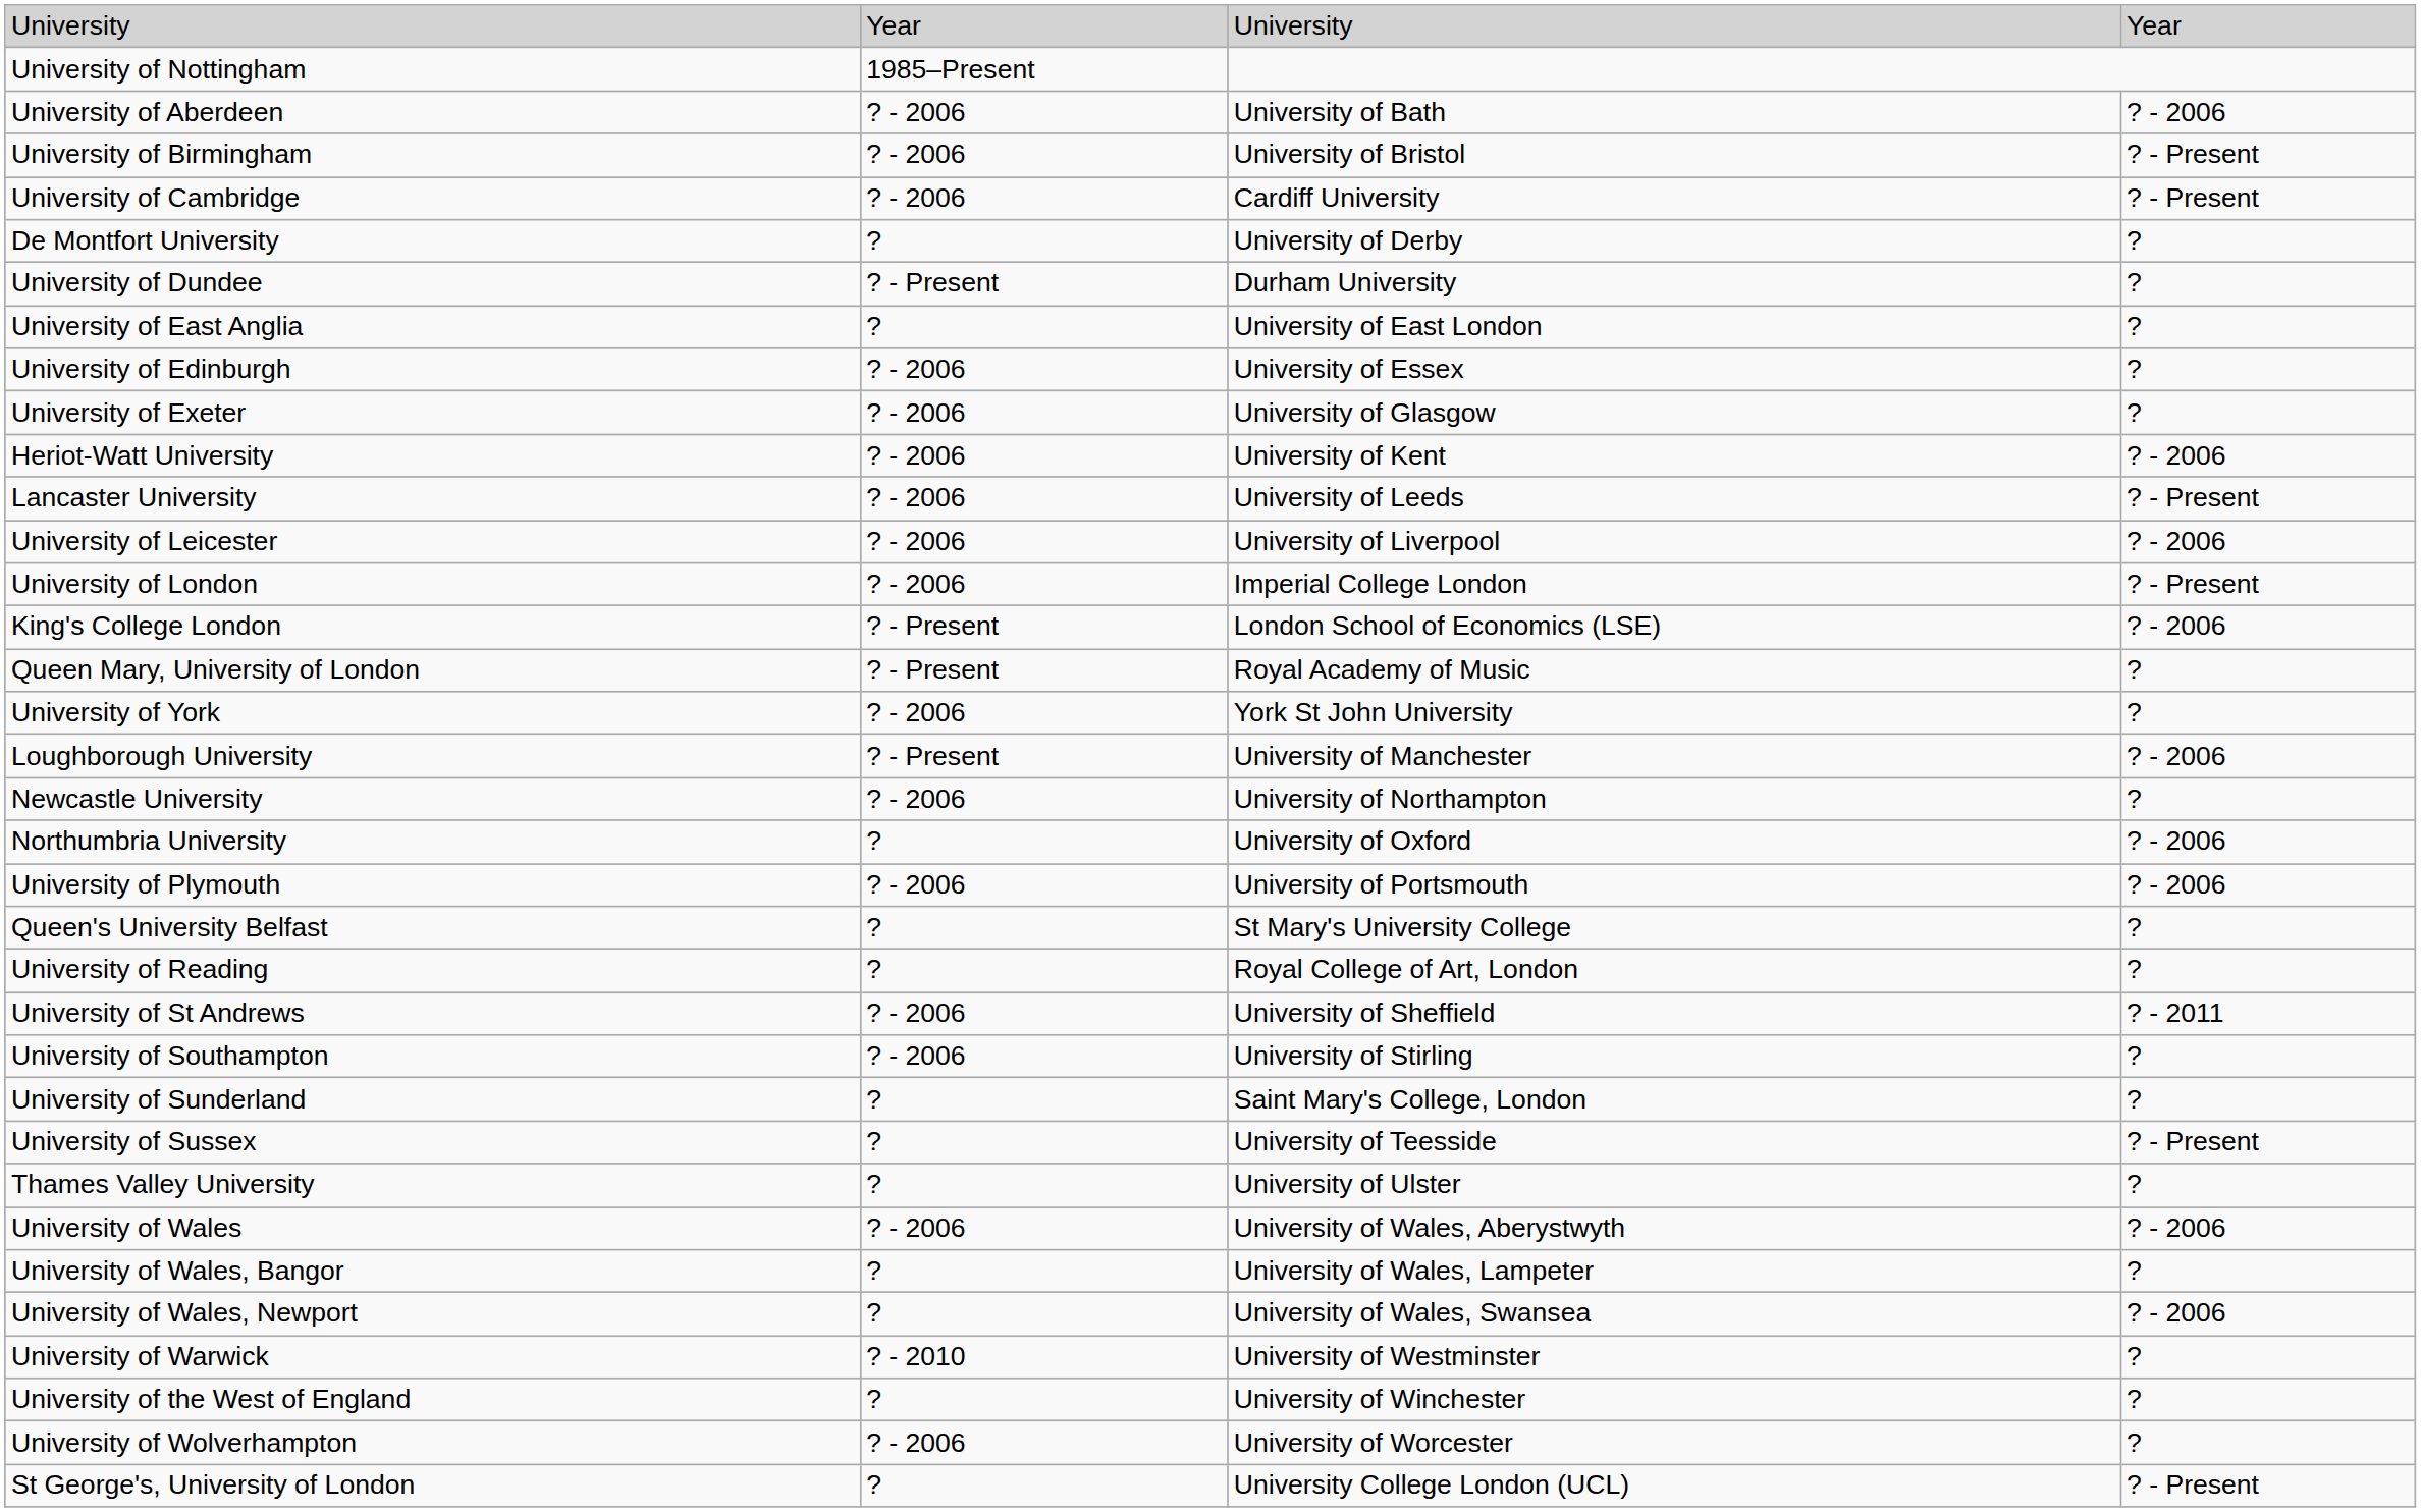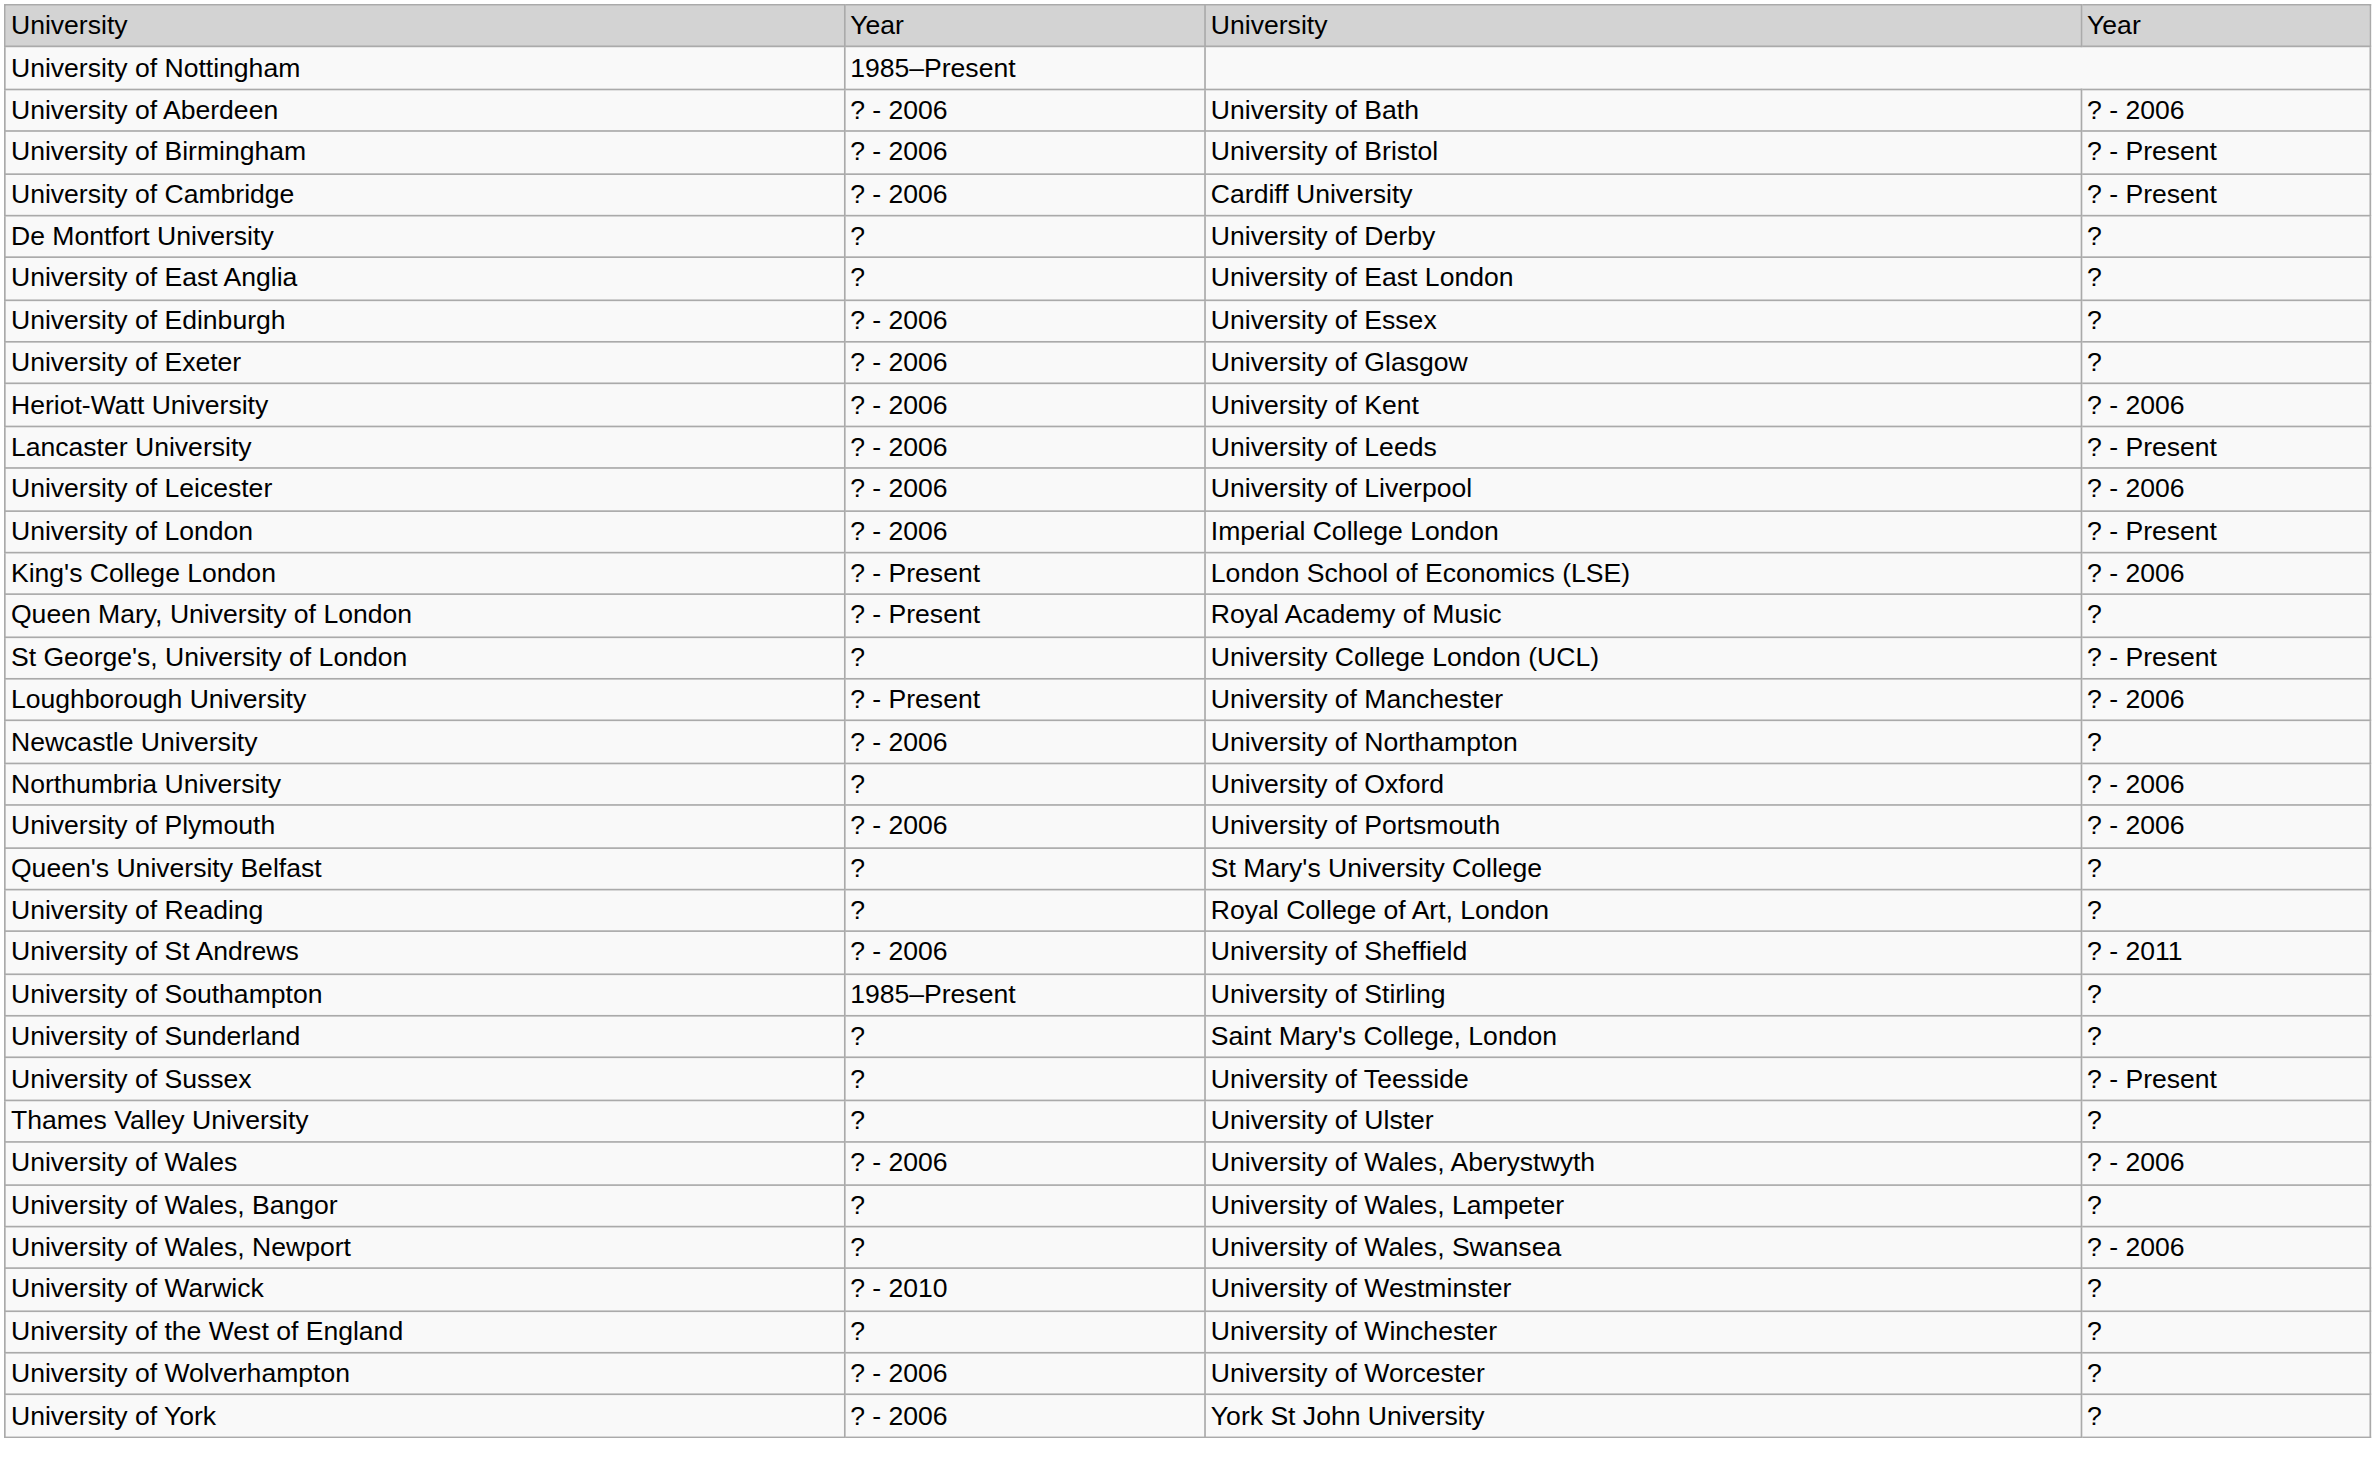- row: University of Dundee | ? - Present | Durham University | ?
rows swapped: St George's, University of London <-> University of York
University of Southampton | column 2: ? - 2006 -> 1985–Present
